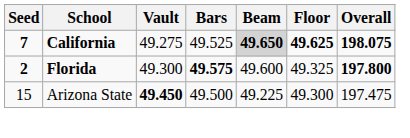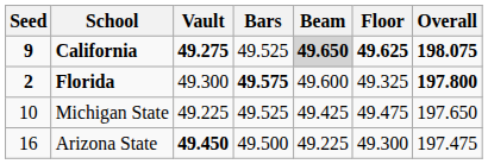California | Seed: 7 -> 9
California | Vault: normal -> bold
+ row: 10 | Michigan State | 49.225 | 49.525 | 49.425 | 49.475 | 197.650
Arizona State | Seed: 15 -> 16
